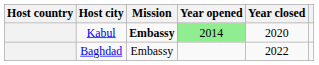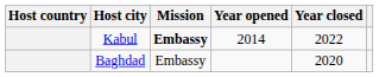Kabul | Year opened: lightgreen background -> no background
Kabul | Year closed: 2020 -> 2022
Baghdad | Year closed: 2022 -> 2020
